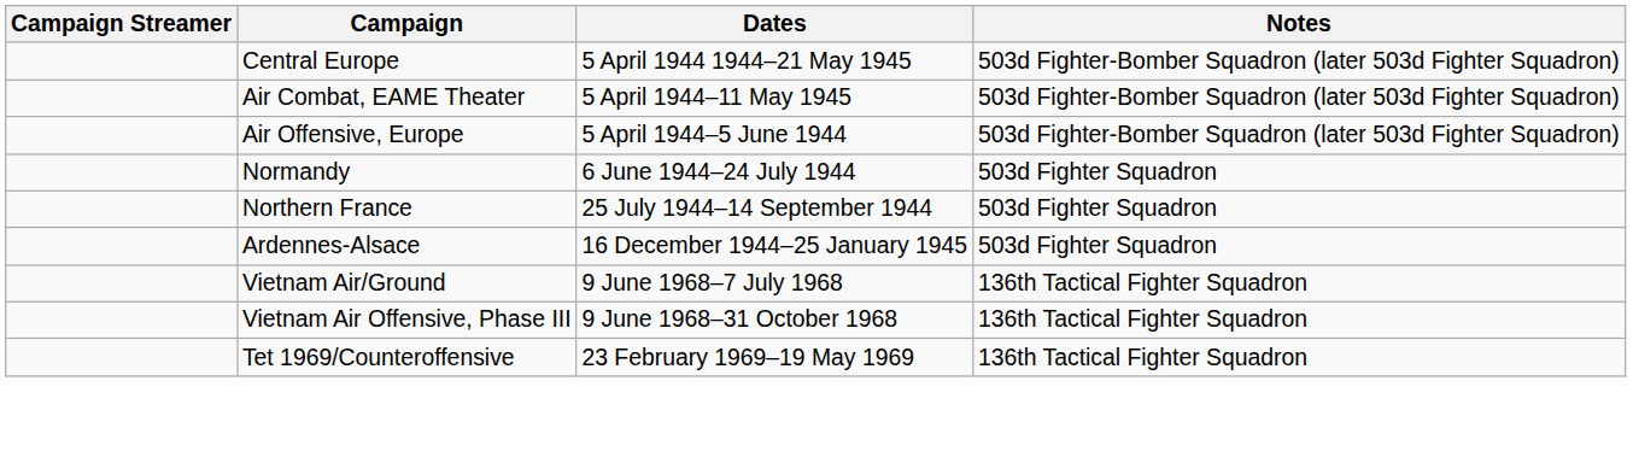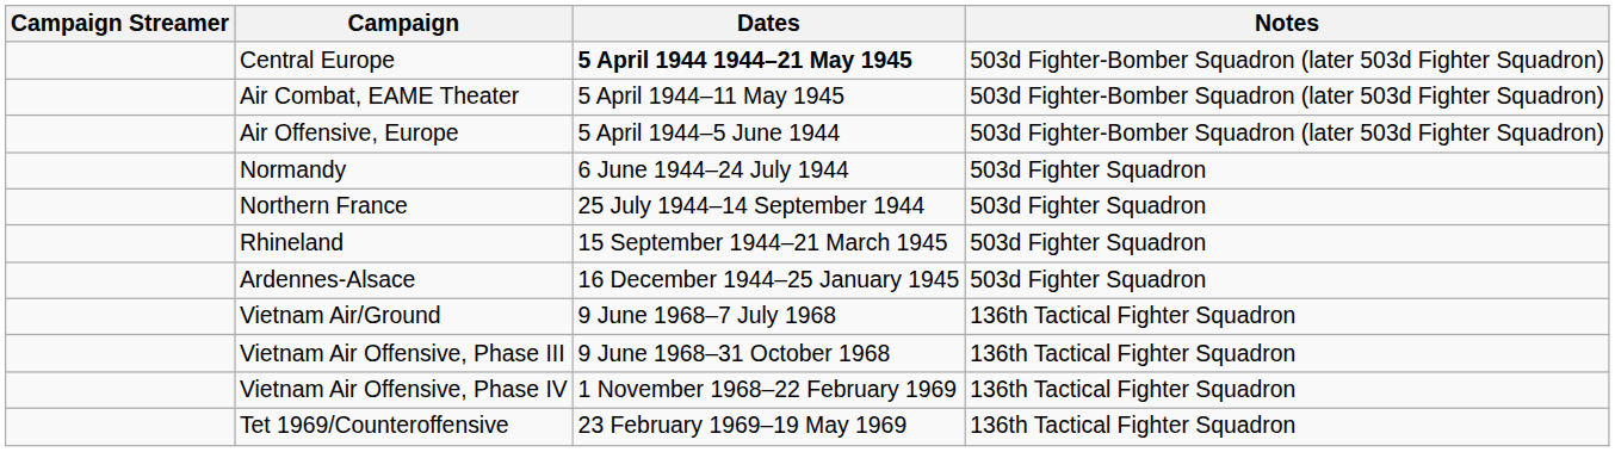Central Europe | Dates: normal -> bold
+ row: Rhineland | 15 September 1944–21 March 1945 | 503d Fighter Squadron
+ row: Vietnam Air Offensive, Phase IV | 1 November 1968–22 February 1969 | 136th Tactical Fighter Squadron
